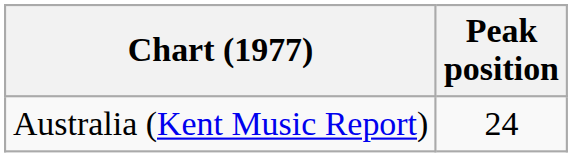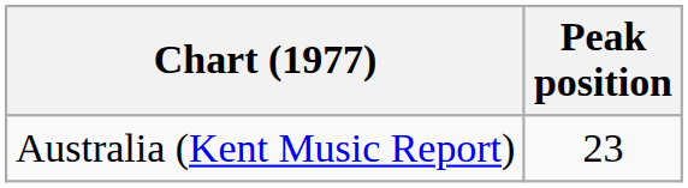Australia (Kent Music Report) | Peak position: 24 -> 23
